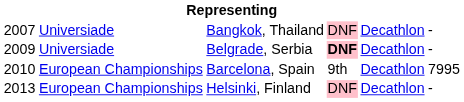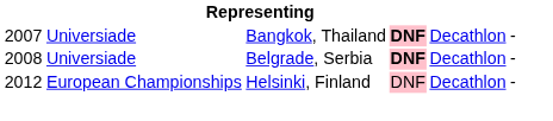Bangkok, Thailand | column 4: normal -> bold
Belgrade, Serbia | column 1: 2009 -> 2008
- row: 2010 | European Championships | Barcelona, Spain | 9th | Decathlon | 7995
Helsinki, Finland | column 1: 2013 -> 2012
